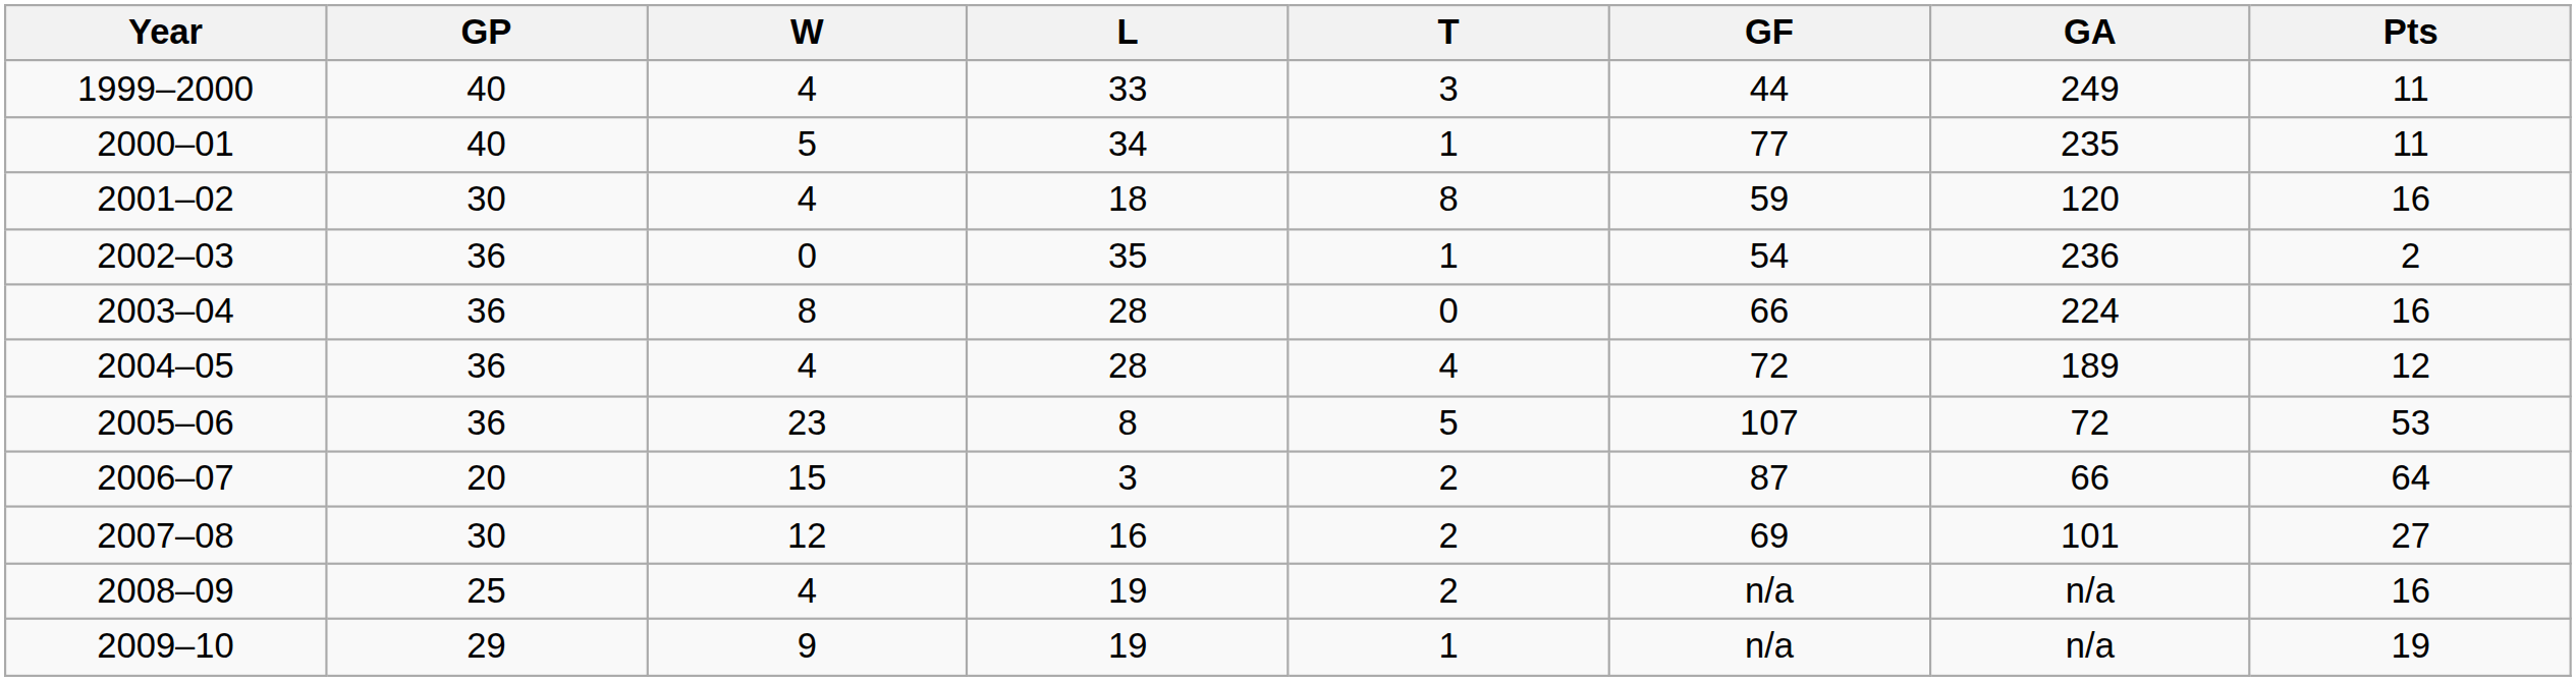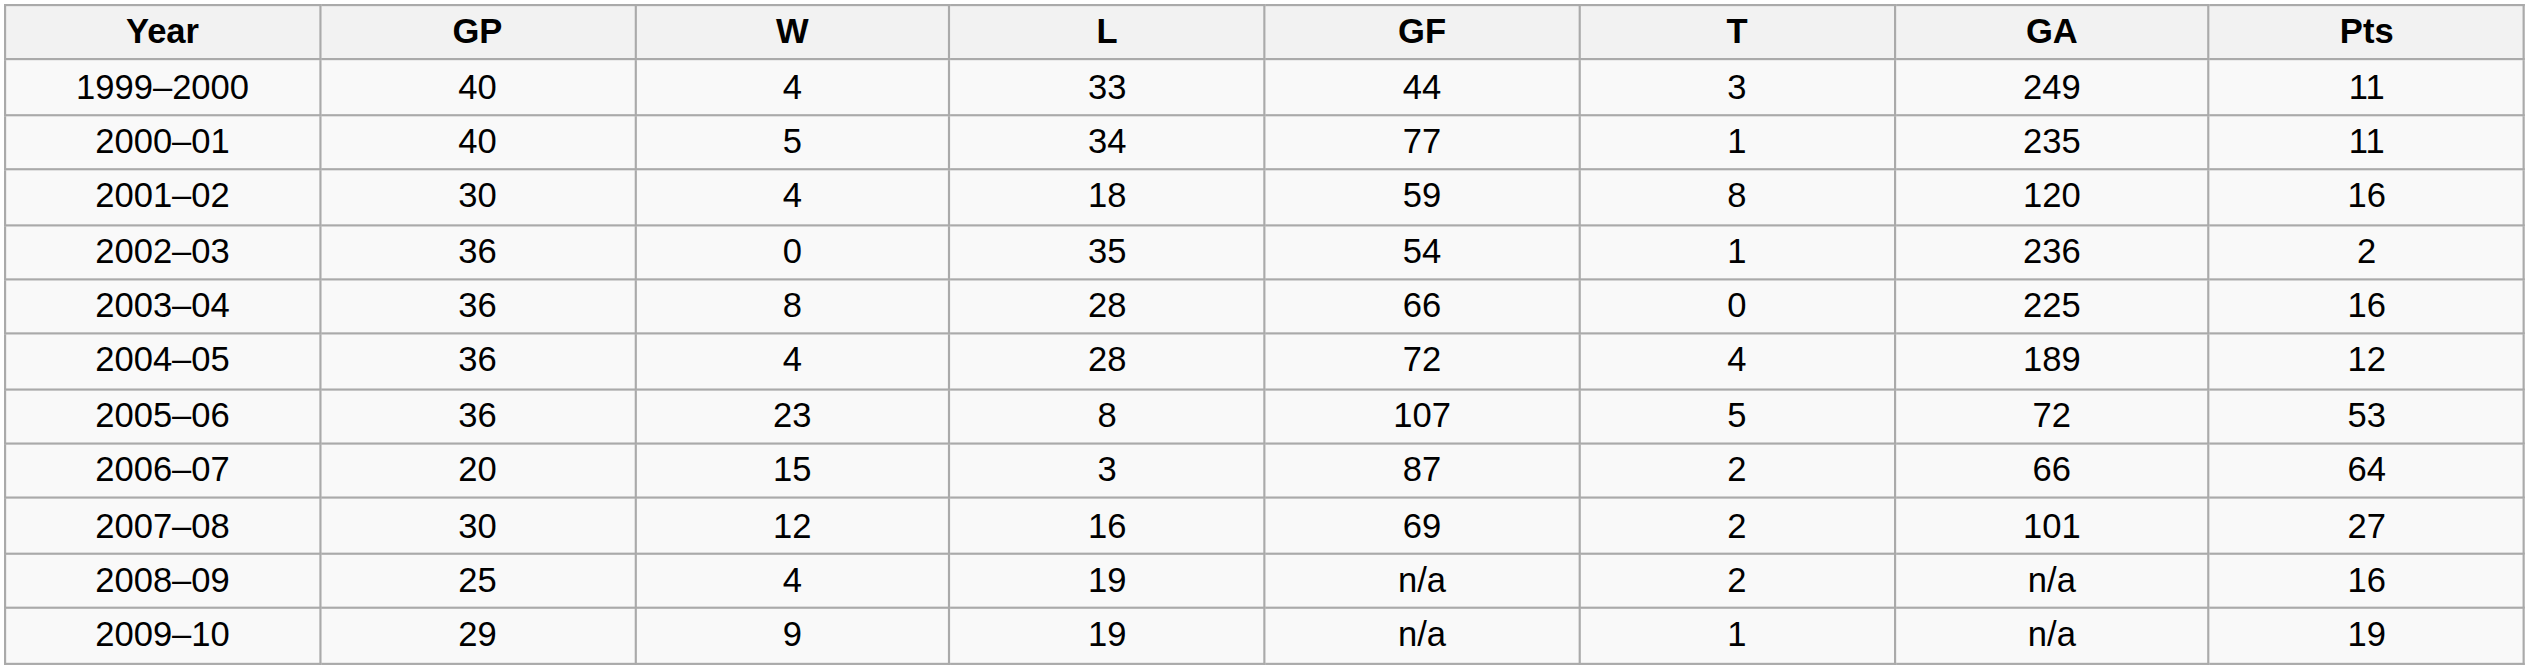columns swapped: T <-> GF
2003–04 | GA: 224 -> 225
